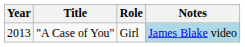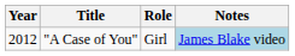"A Case of You" | Year: 2013 -> 2012
